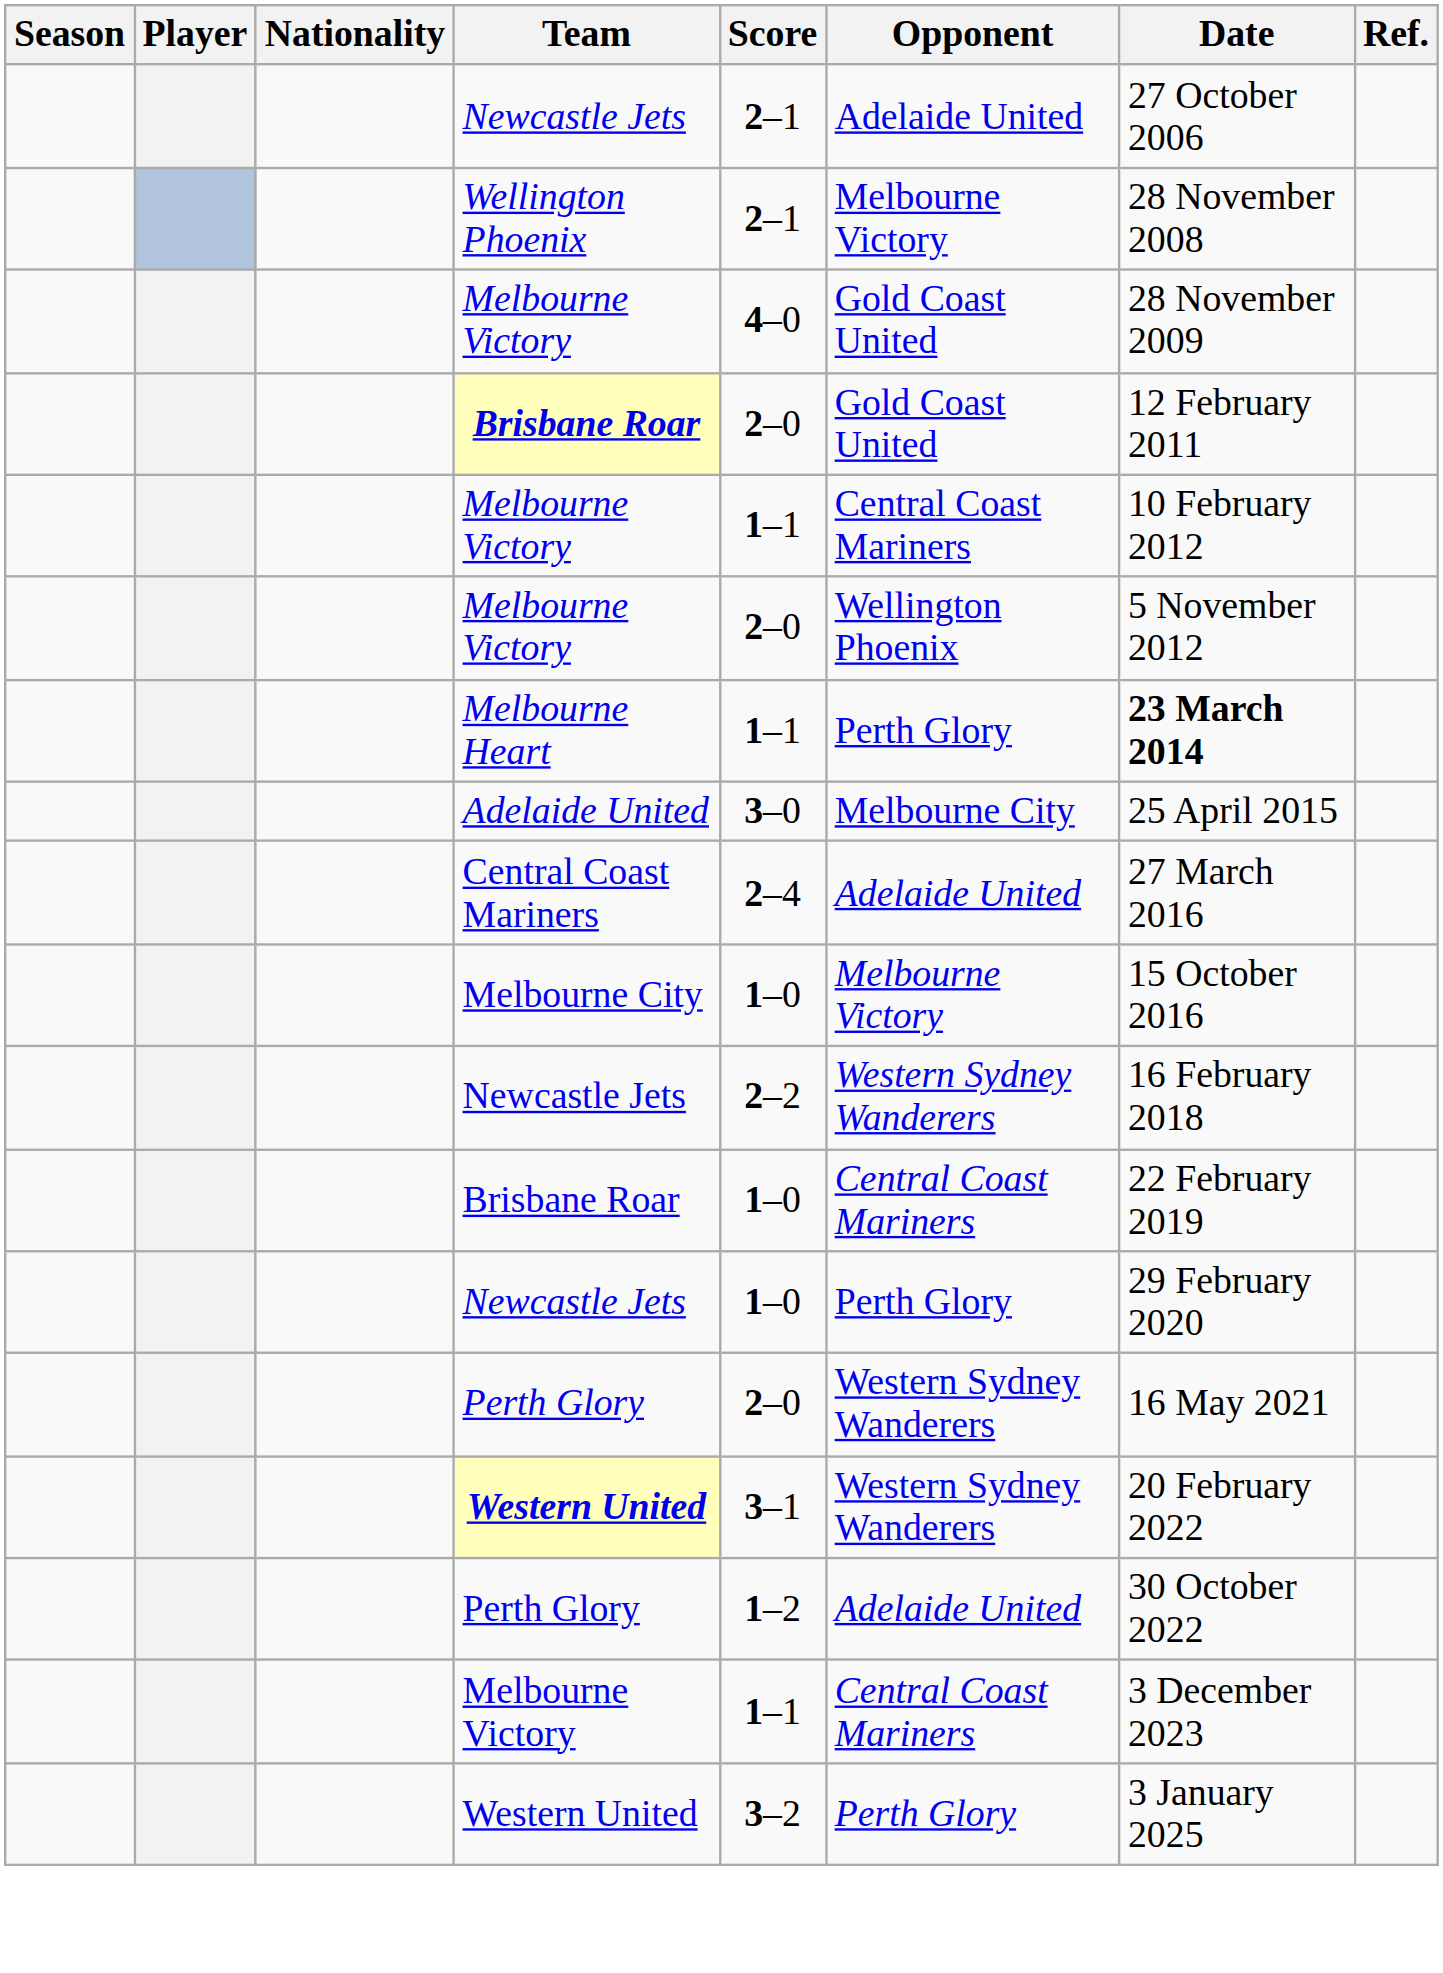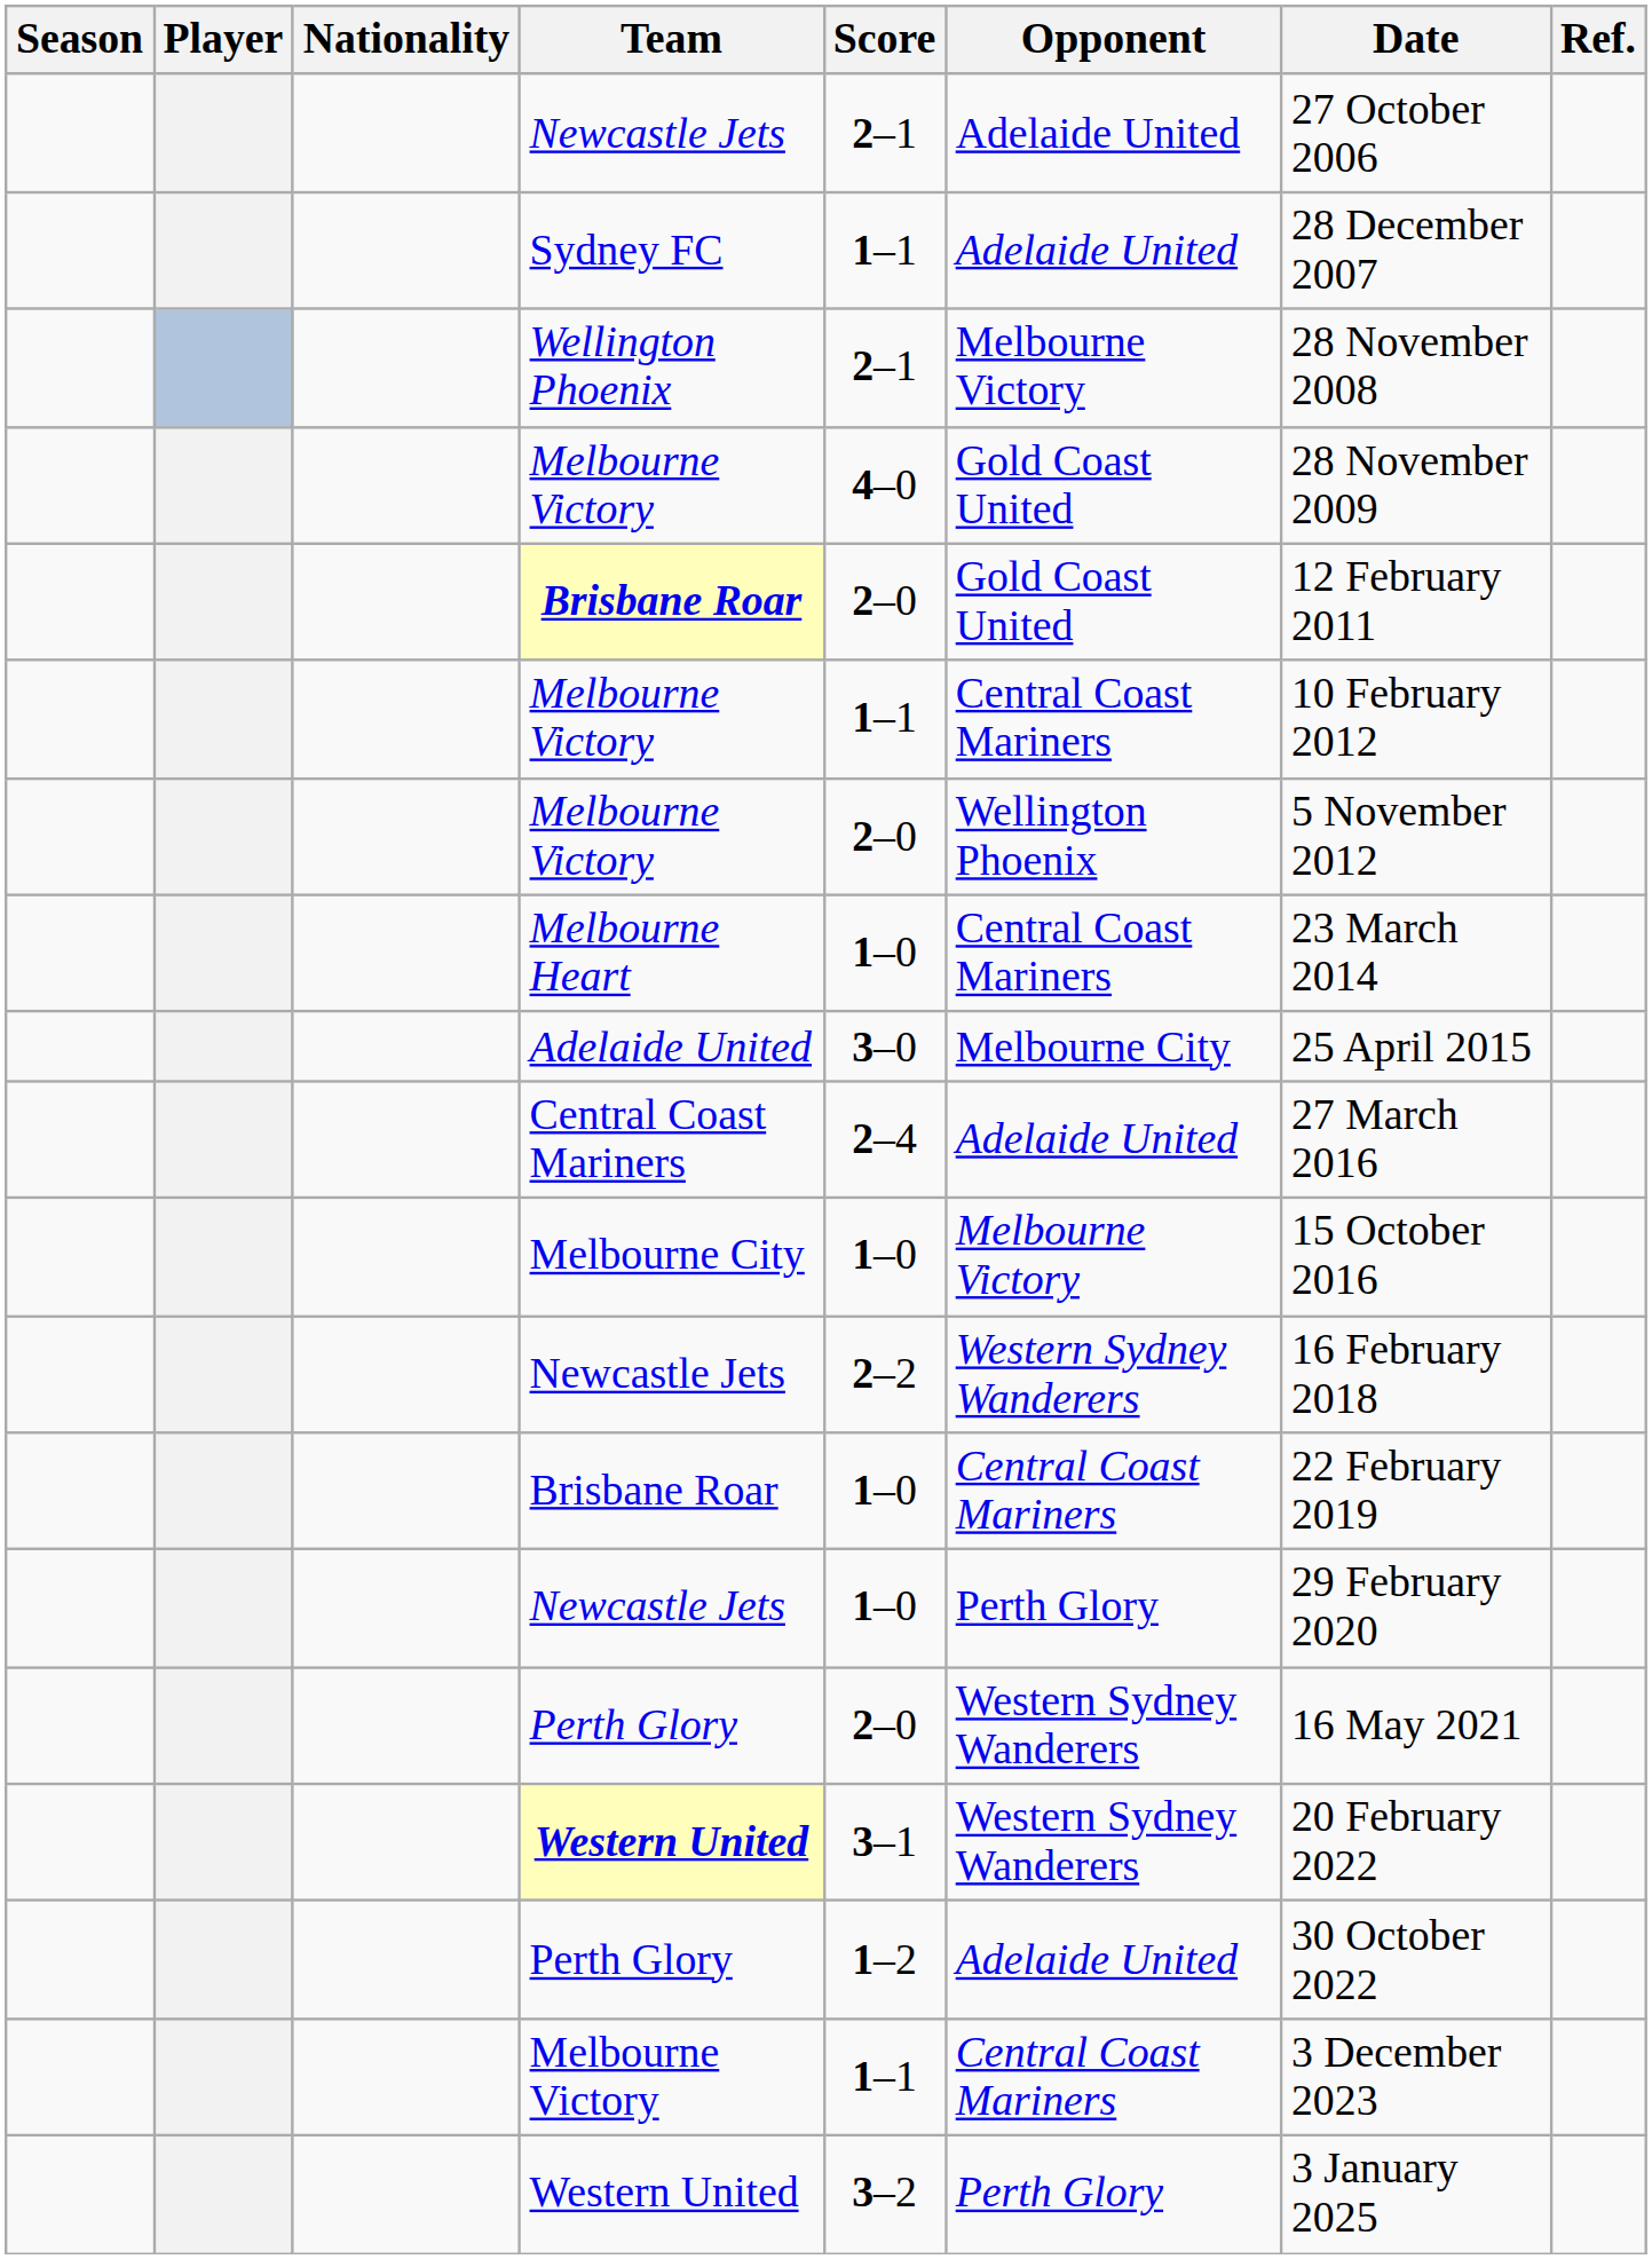+ row: Sydney FC | 1–1 | Adelaide United | 28 December 2007
Melbourne Heart | Score: 1–1 -> 1–0
Melbourne Heart | Opponent: Perth Glory -> Central Coast Mariners
Melbourne Heart | Date: bold -> normal
